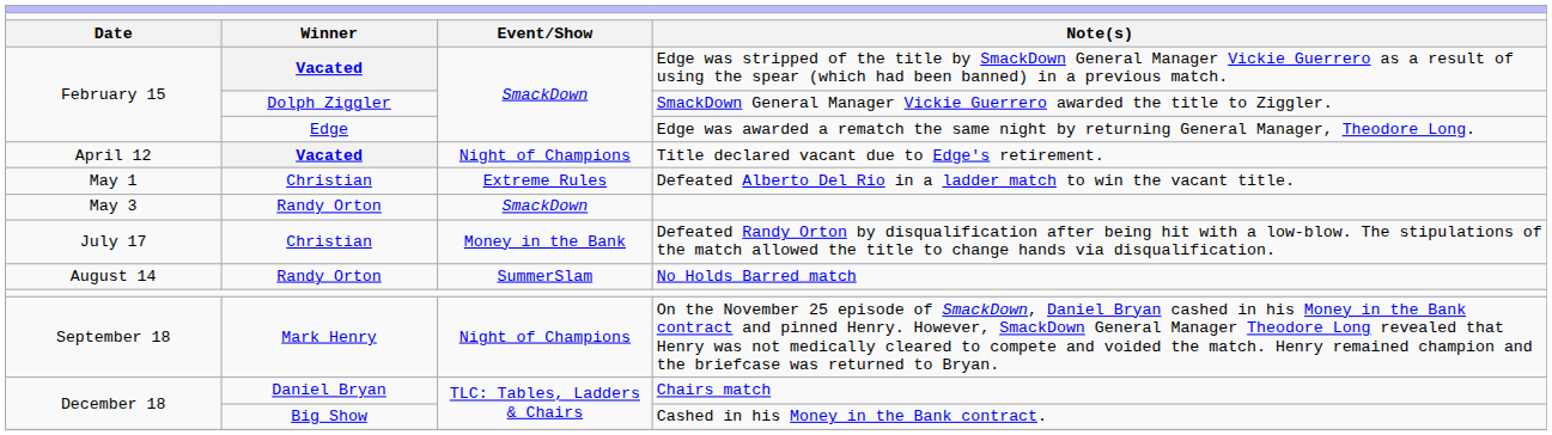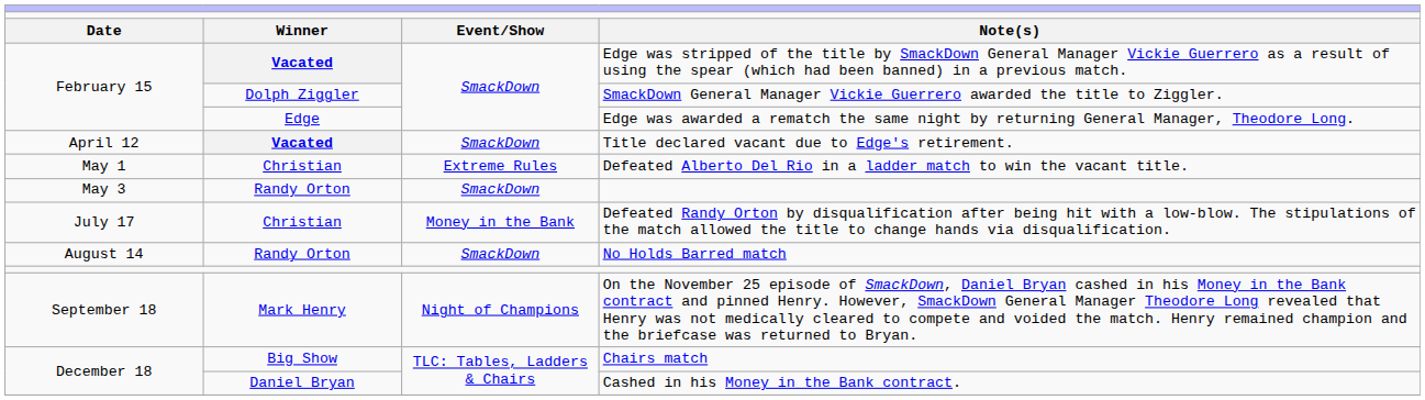Title declared vacant due to Edge's retirement. | column 3: Night of Champions -> SmackDown
No Holds Barred match | column 3: SummerSlam -> SmackDown
Chairs match | column 2: Daniel Bryan -> Big Show
Cashed in his Money in the Bank contract. | column 2: Big Show -> Daniel Bryan
